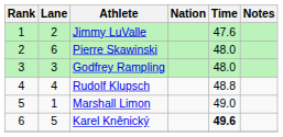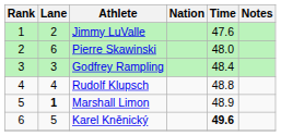Godfrey Rampling | Time: 48.0 -> 48.4
Marshall Limon | Lane: normal -> bold
Marshall Limon | Time: 49.0 -> 48.9
